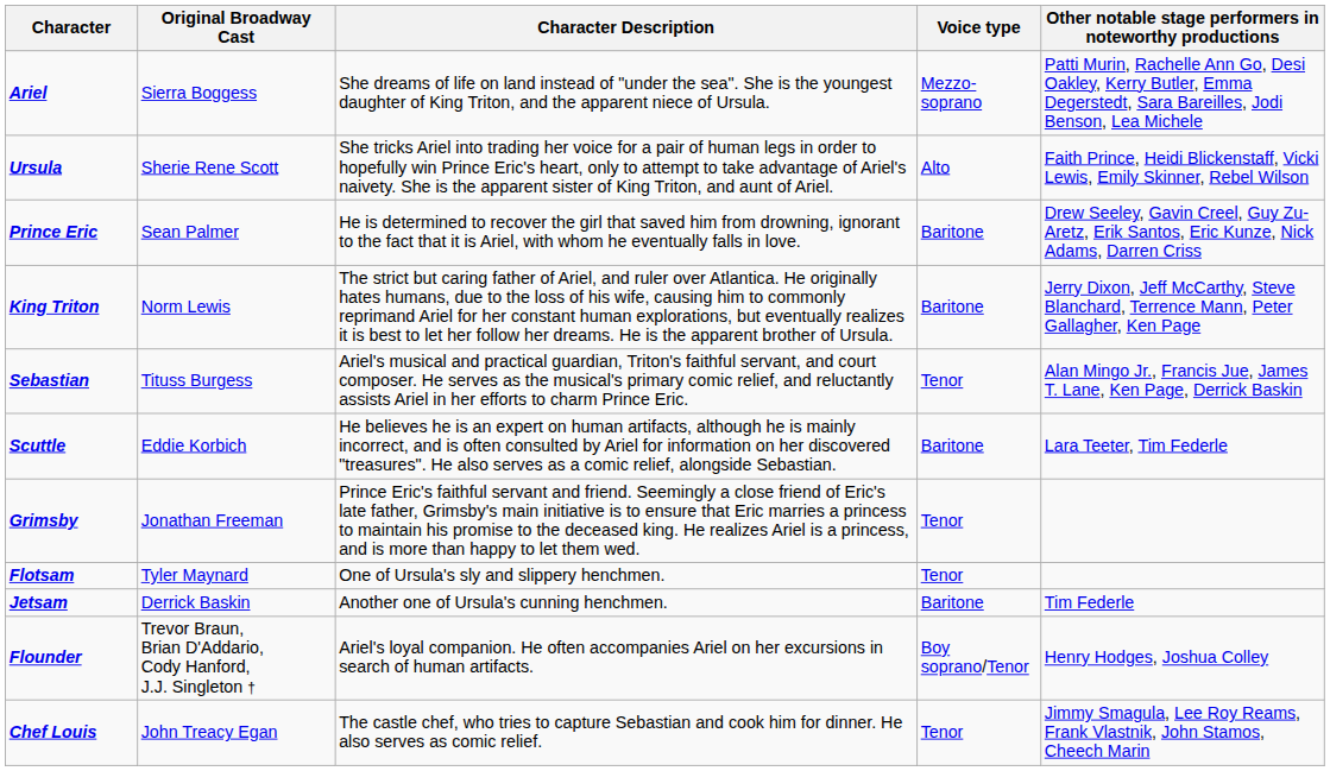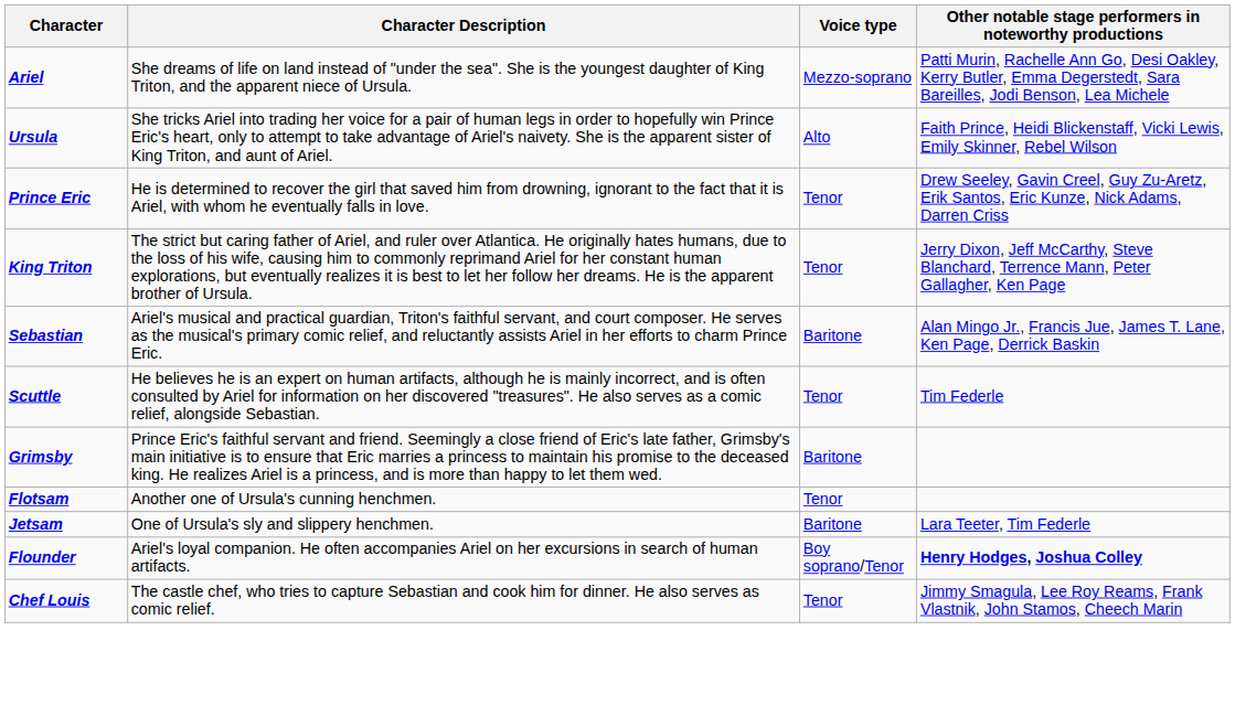- column: Original Broadway Cast | Sierra Boggess | Sherie Rene Scott | Sean Palmer | Norm Lewis | Tituss Burgess | Eddie Korbich | Jonathan Freeman | Tyler Maynard | Derrick Baskin | Trevor Braun, Brian D'Addario, Cody Hanford, J.J. Singleton † | John Treacy Egan
Prince Eric | Voice type: Baritone -> Tenor
King Triton | Voice type: Baritone -> Tenor
Sebastian | Voice type: Tenor -> Baritone
Scuttle | Voice type: Baritone -> Tenor
Scuttle | Other notable stage performers in noteworthy productions: Lara Teeter, Tim Federle -> Tim Federle
Grimsby | Voice type: Tenor -> Baritone
Flotsam | Character Description: One of Ursula's sly and slippery henchmen. -> Another one of Ursula's cunning henchmen.
Jetsam | Character Description: Another one of Ursula's cunning henchmen. -> One of Ursula's sly and slippery henchmen.
Jetsam | Other notable stage performers in noteworthy productions: Tim Federle -> Lara Teeter, Tim Federle
Flounder | Other notable stage performers in noteworthy productions: normal -> bold
